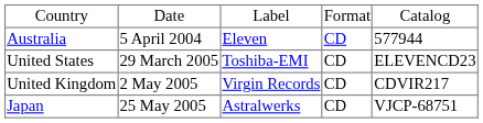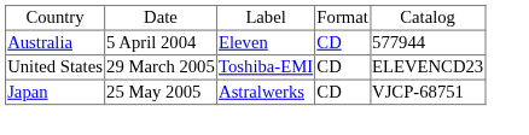- row: United Kingdom | 2 May 2005 | Virgin Records | CD | CDVIR217
